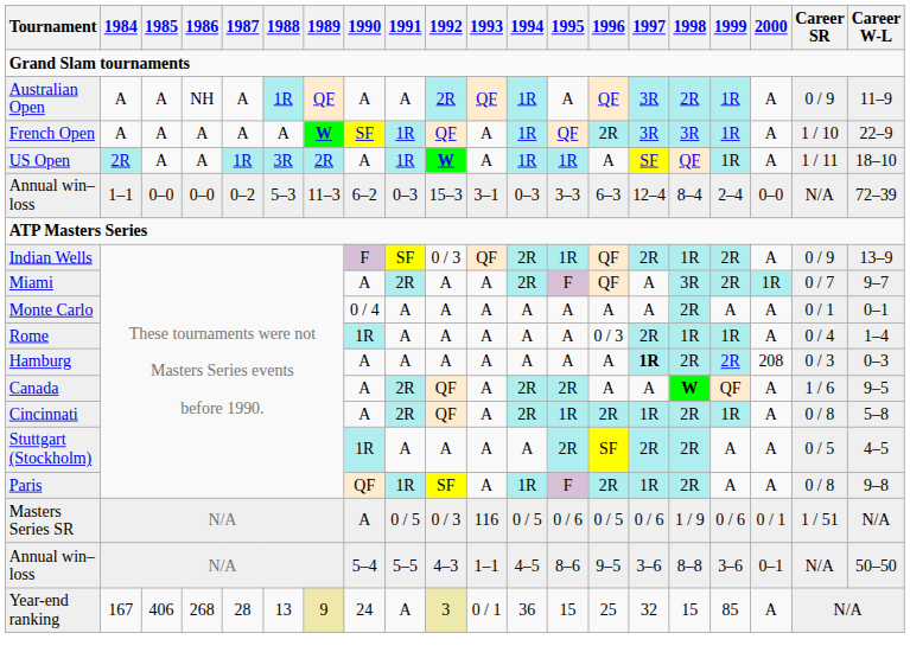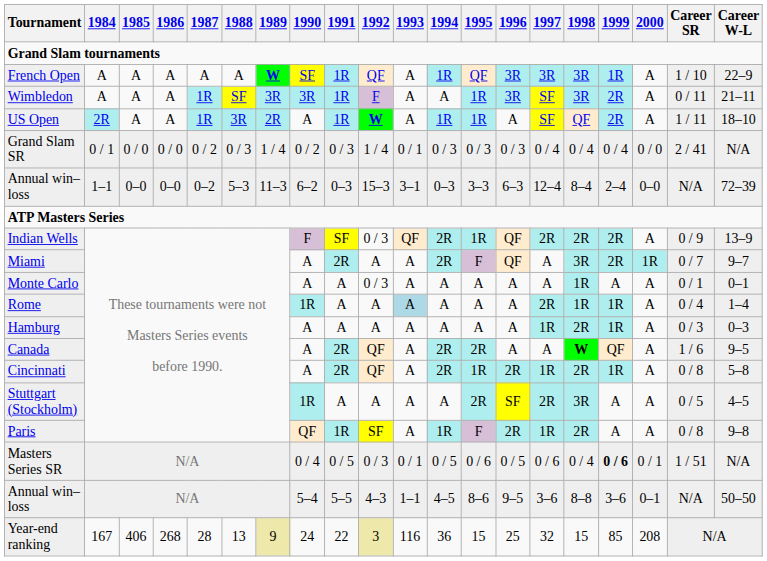- row: Australian Open | A | A | NH | A | 1R | QF | A | A | 2R | QF | 1R | A | QF | 3R | 2R | 1R | A | 0 / 9 | 11–9
French Open | 1996: 2R -> 3R
+ row: Wimbledon | A | A | A | 1R | SF | 3R | 3R | 1R | F | A | A | 1R | 3R | SF | 3R | 2R | A | 0 / 11 | 21–11
US Open | 1999: 1R -> 2R
+ row: Grand Slam SR | 0 / 1 | 0 / 0 | 0 / 0 | 0 / 2 | 0 / 3 | 1 / 4 | 0 / 2 | 0 / 3 | 1 / 4 | 0 / 1 | 0 / 3 | 0 / 3 | 0 / 3 | 0 / 4 | 0 / 4 | 0 / 4 | 0 / 0 | 2 / 41 | N/A
Indian Wells | 1998: 1R -> 2R
Monte Carlo | 1990: 0 / 4 -> A
Monte Carlo | 1992: A -> 0 / 3
Monte Carlo | 1998: 2R -> 1R
Rome | 1993: no background -> lightblue background
Rome | 1996: 0 / 3 -> A
Hamburg | 1997: bold -> normal
Hamburg | 1999: 2R -> 1R
Hamburg | 2000: 208 -> A
Stuttgart (Stockholm) | 1998: 2R -> 3R
Masters Series SR | 1990: A -> 0 / 4
Masters Series SR | 1993: 116 -> 0 / 1
Masters Series SR | 1998: 1 / 9 -> 0 / 4
Masters Series SR | 1999: normal -> bold
Year-end ranking | 1991: A -> 22
Year-end ranking | 1993: 0 / 1 -> 116
Year-end ranking | 2000: A -> 208
